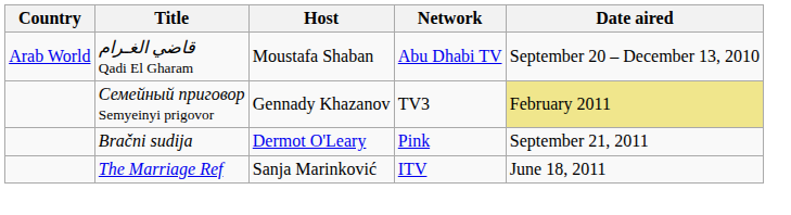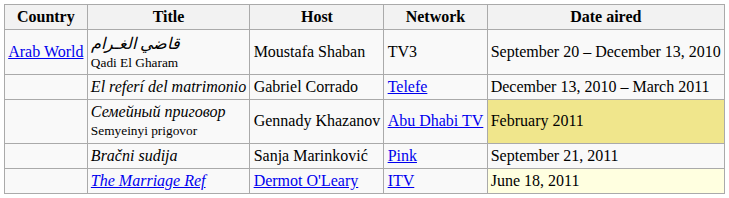قاضي الغـرام Qadi El Gharam | Network: Abu Dhabi TV -> TV3
+ row: El referí del matrimonio | Gabriel Corrado | Telefe | December 13, 2010 – March 2011
Семейный приговор Semyeinyi prigovor | Network: TV3 -> Abu Dhabi TV
Bračni sudija | Host: Dermot O'Leary -> Sanja Marinković
The Marriage Ref | Host: Sanja Marinković -> Dermot O'Leary
The Marriage Ref | Date aired: no background -> lightyellow background
